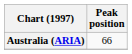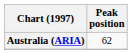Australia (ARIA) | Peak position: 66 -> 62
